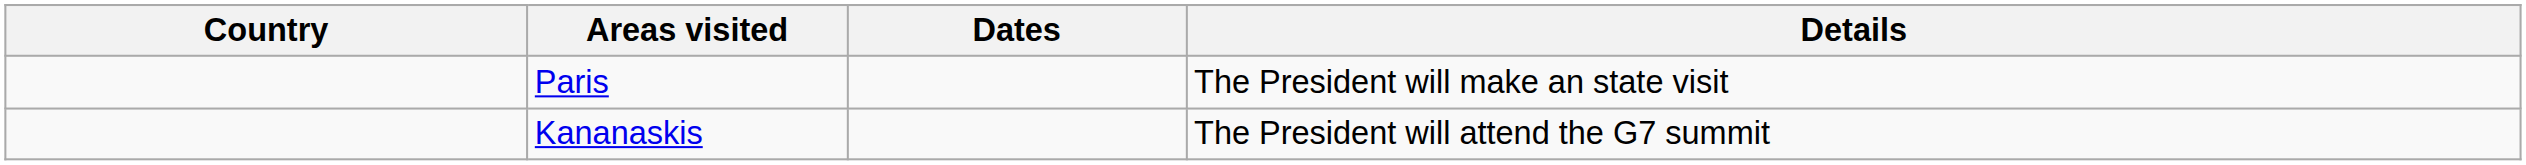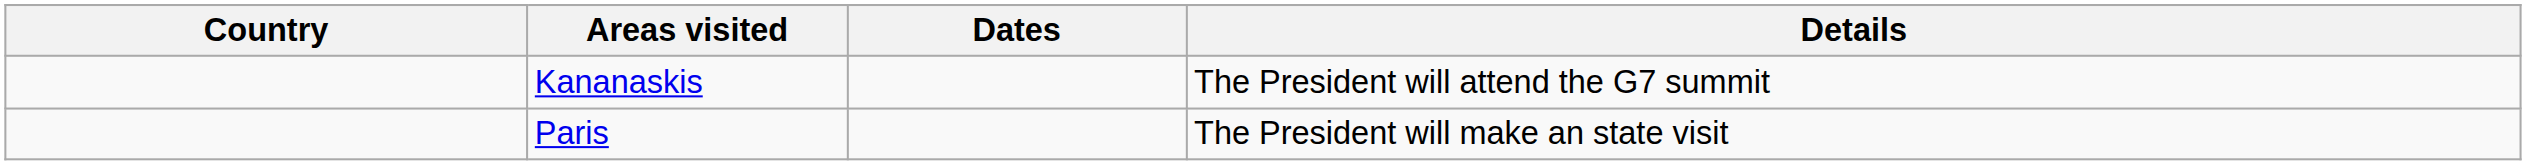rows swapped: Paris <-> Kananaskis
